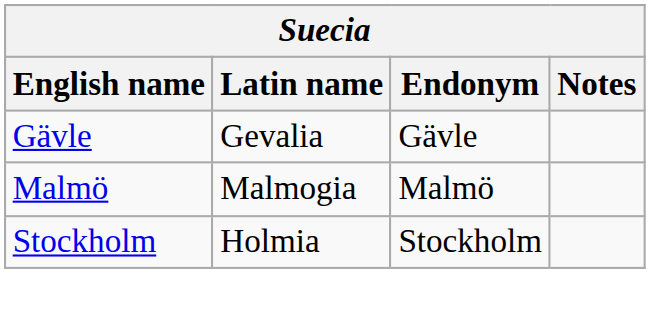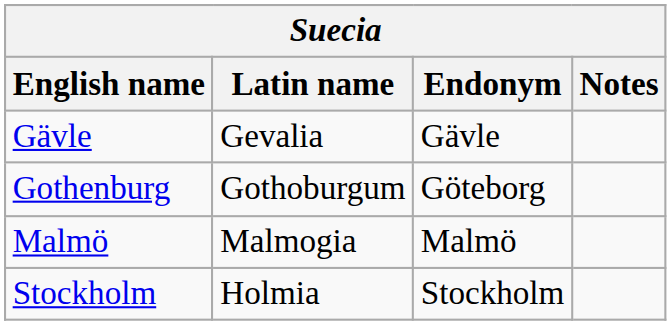+ row: Gothenburg | Gothoburgum | Göteborg
